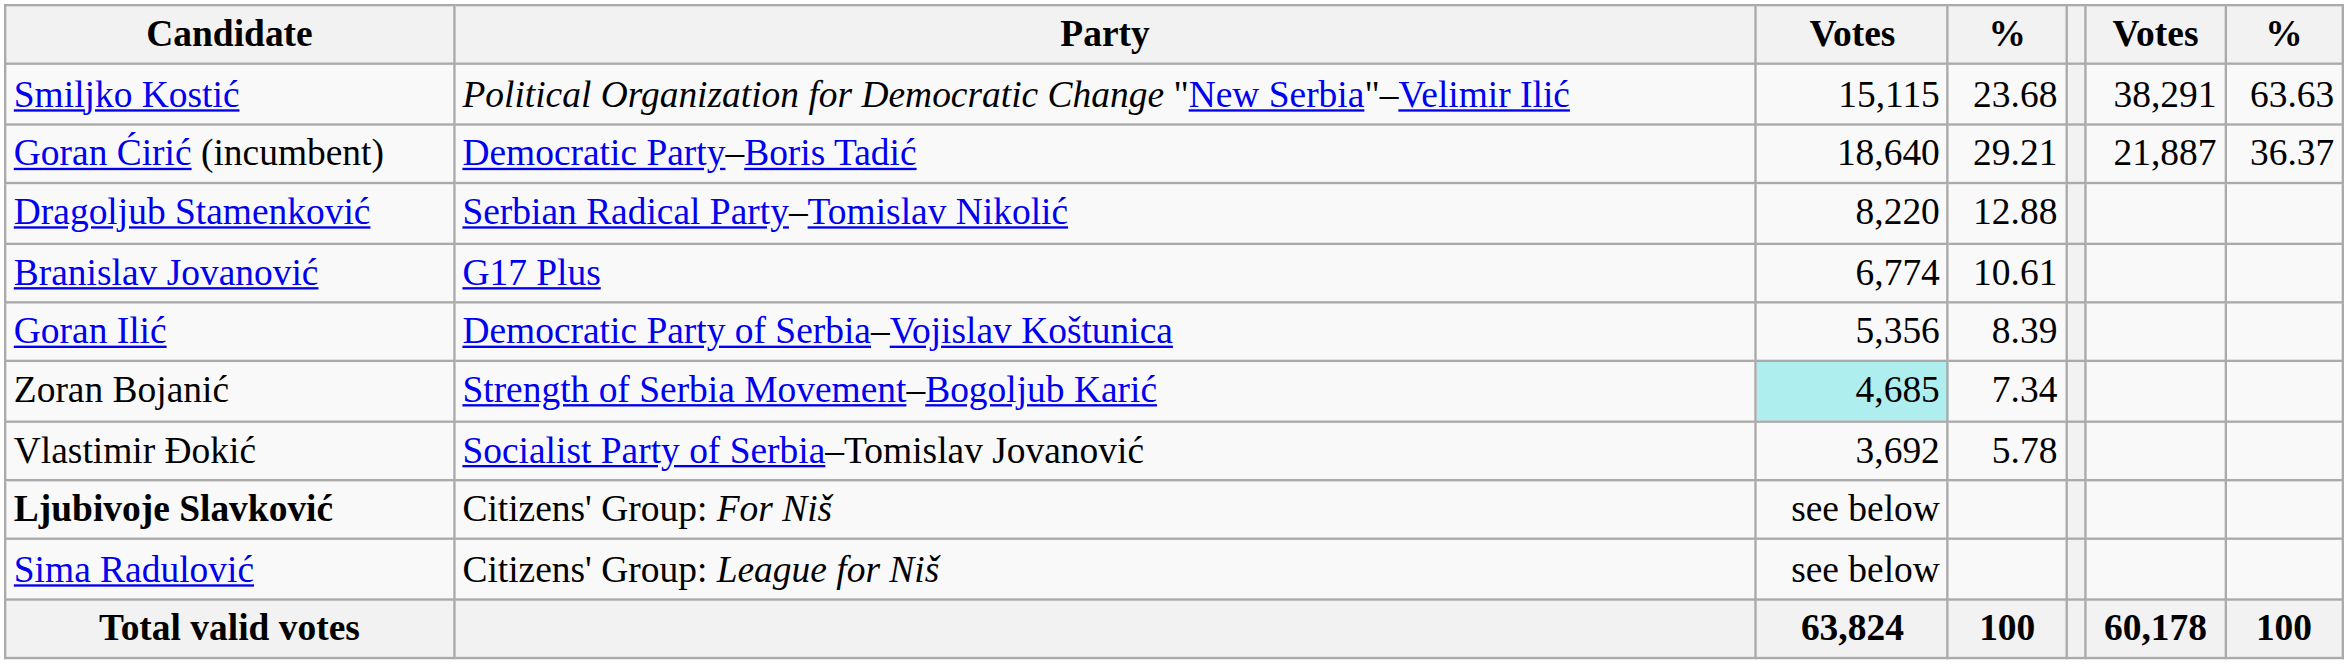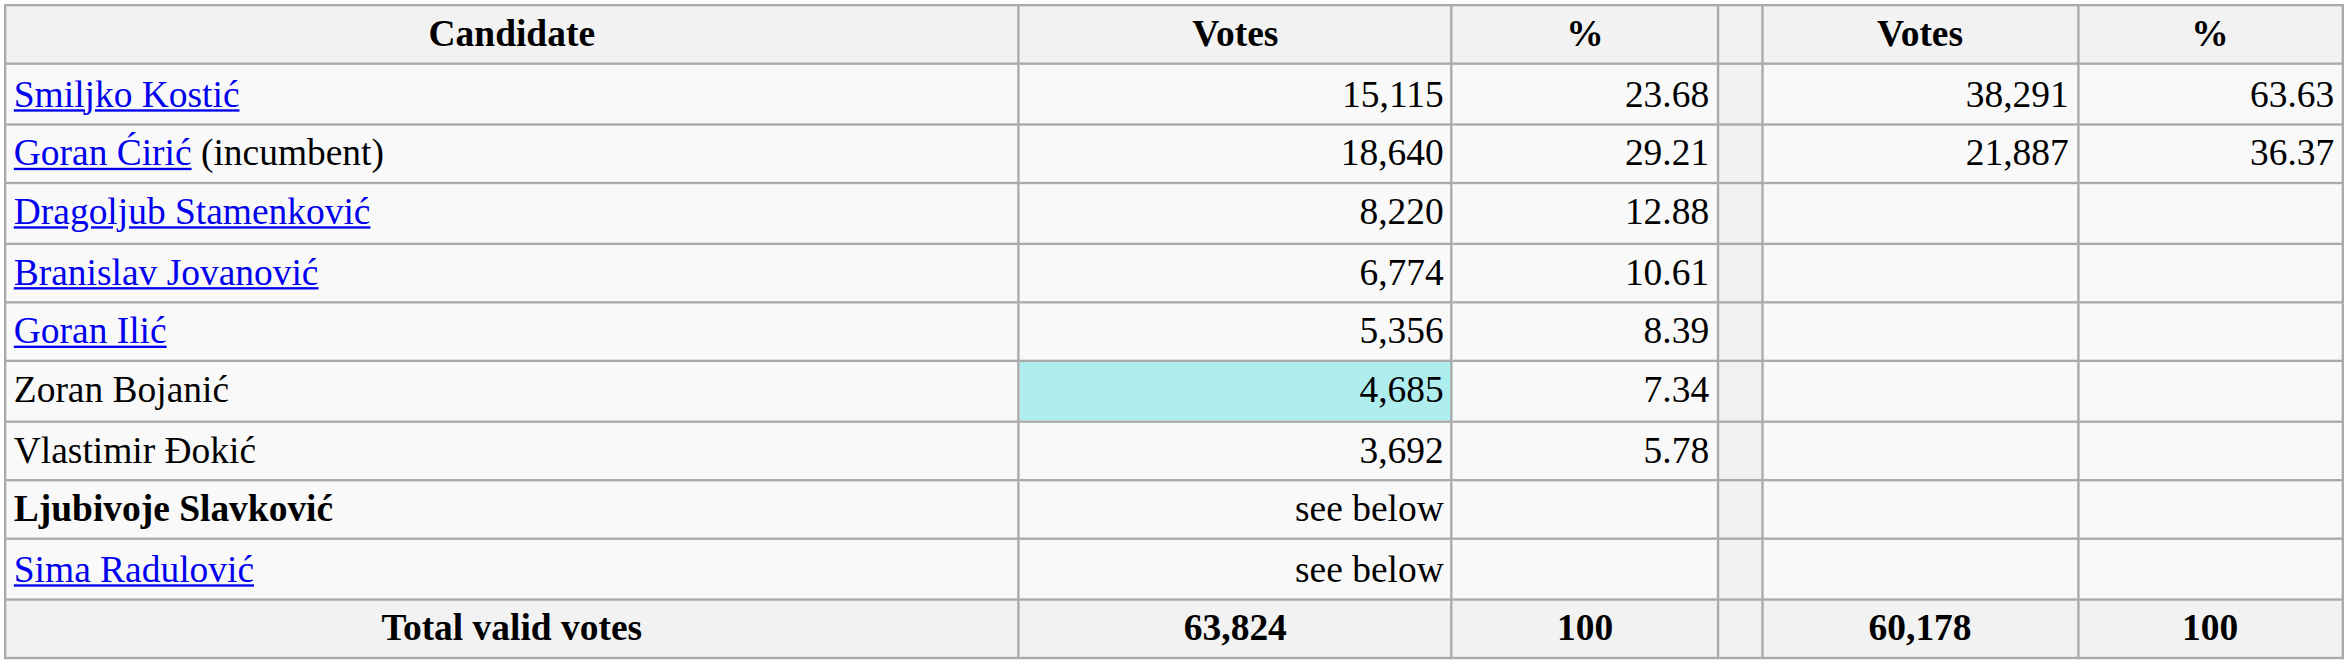- column: Party | Political Organization for Democratic Change "New Serbia"–Velimir Ilić | Democratic Party–Boris Tadić | Serbian Radical Party–Tomislav Nikolić | G17 Plus | Democratic Party of Serbia–Vojislav Koštunica | Strength of Serbia Movement–Bogoljub Karić | Socialist Party of Serbia–Tomislav Jovanović | Citizens' Group: For Niš | Citizens' Group: League for Niš
